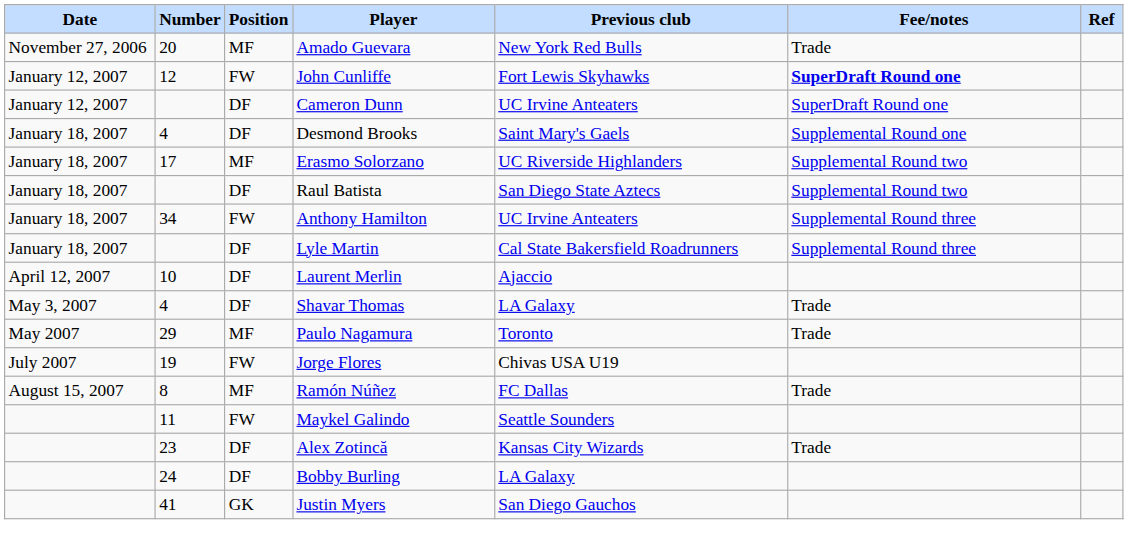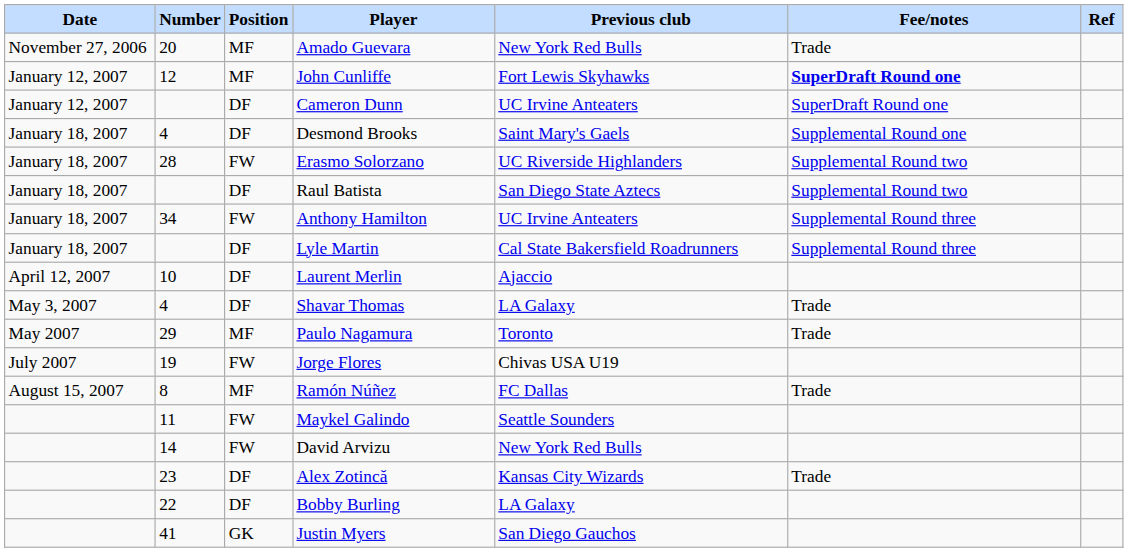John Cunliffe | Position: FW -> MF
Erasmo Solorzano | Number: 17 -> 28
Erasmo Solorzano | Position: MF -> FW
+ row: 14 | FW | David Arvizu | New York Red Bulls
Bobby Burling | Number: 24 -> 22
